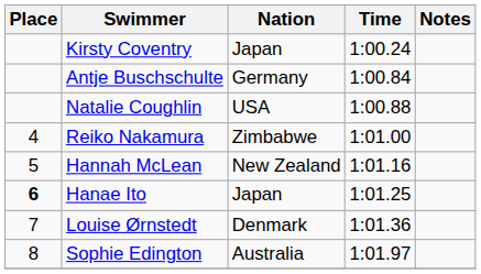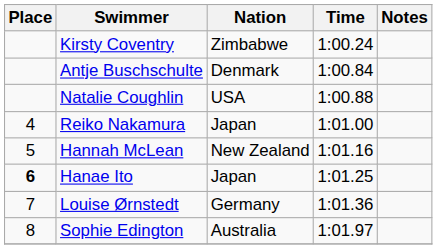Kirsty Coventry | Nation: Japan -> Zimbabwe
Antje Buschschulte | Nation: Germany -> Denmark
Reiko Nakamura | Nation: Zimbabwe -> Japan
Louise Ørnstedt | Nation: Denmark -> Germany
